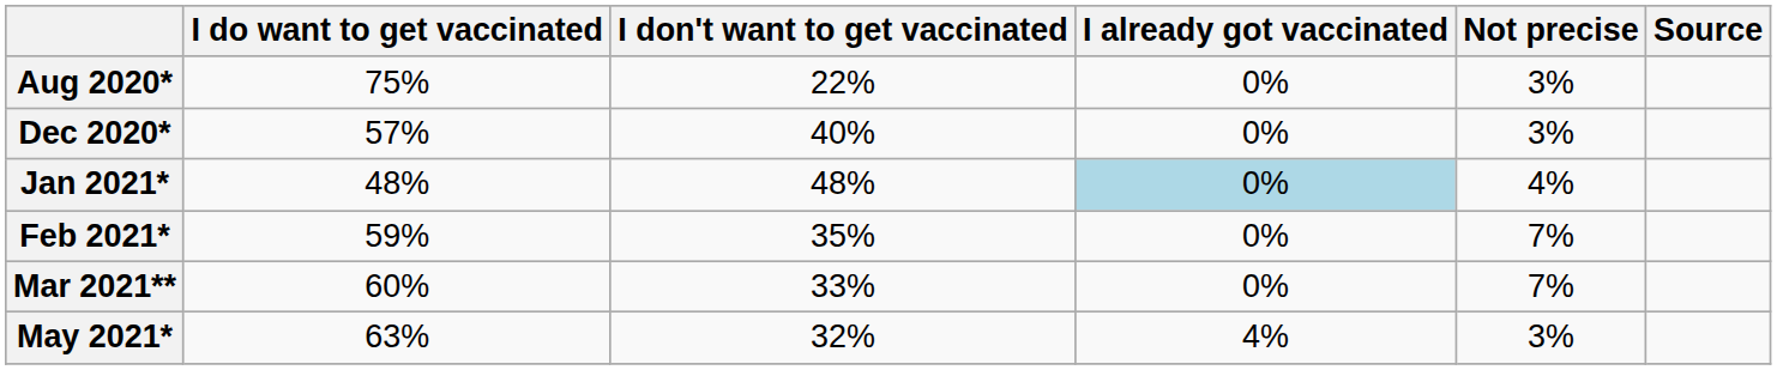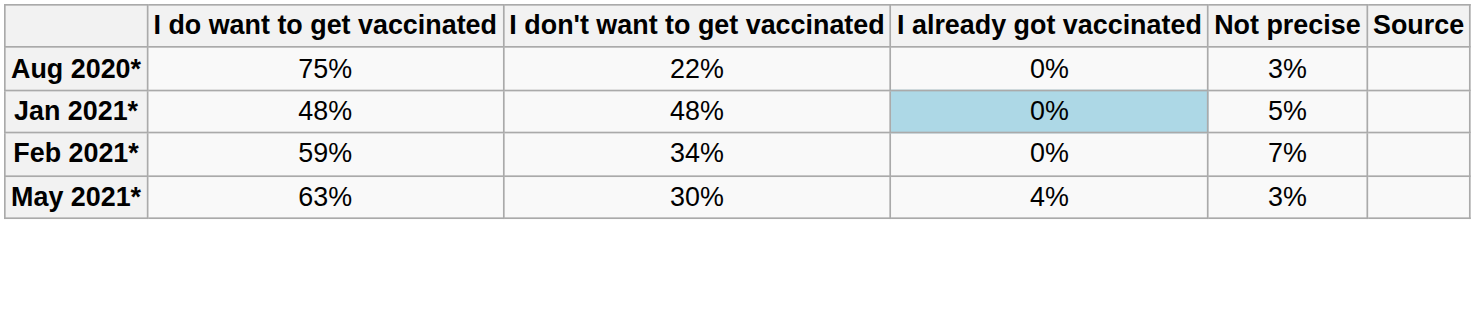- row: Dec 2020* | 57% | 40% | 0% | 3%
Jan 2021* | Not precise: 4% -> 5%
Feb 2021* | I don't want to get vaccinated: 35% -> 34%
- row: Mar 2021** | 60% | 33% | 0% | 7%
May 2021* | I don't want to get vaccinated: 32% -> 30%
